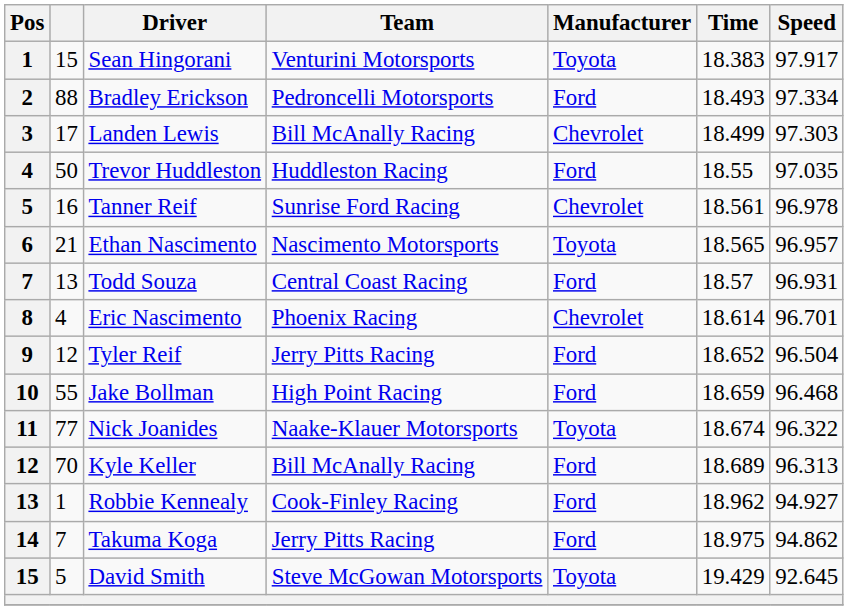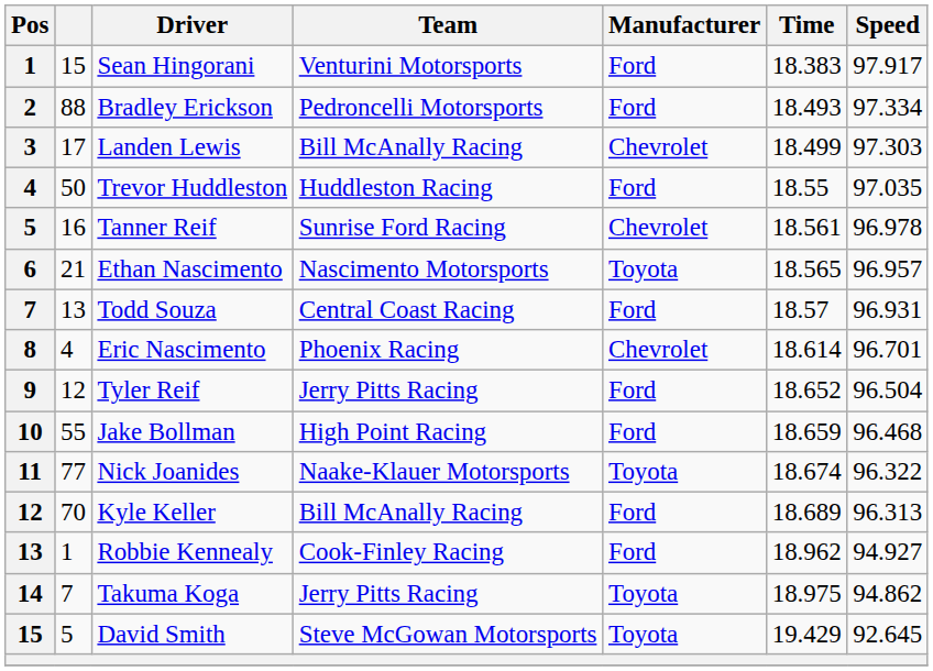Sean Hingorani | Manufacturer: Toyota -> Ford
Takuma Koga | Manufacturer: Ford -> Toyota
